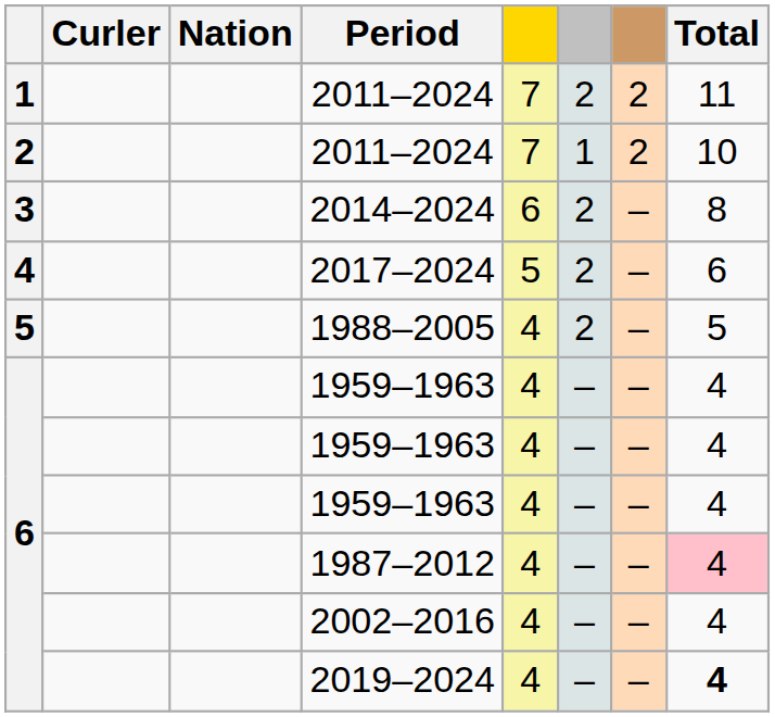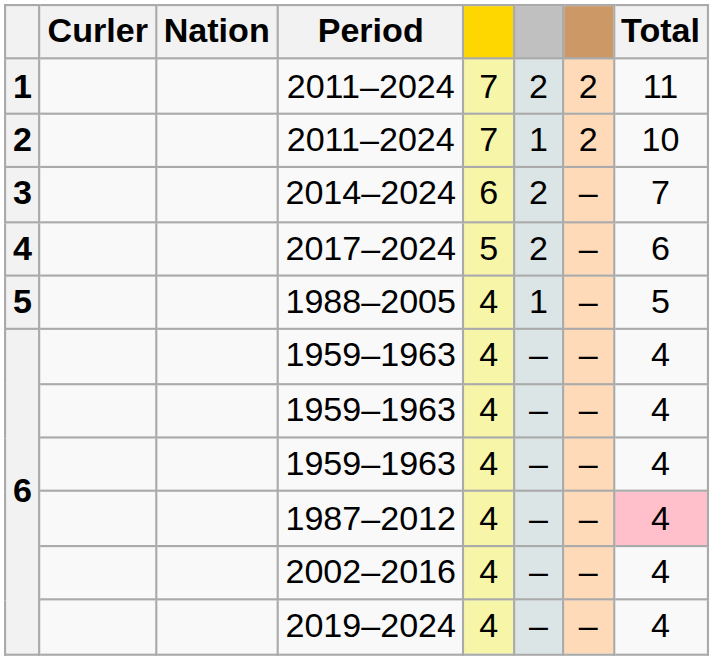2014–2024 | Total: 8 -> 7
1988–2005 | column 6: 2 -> 1
2019–2024 | Total: bold -> normal
